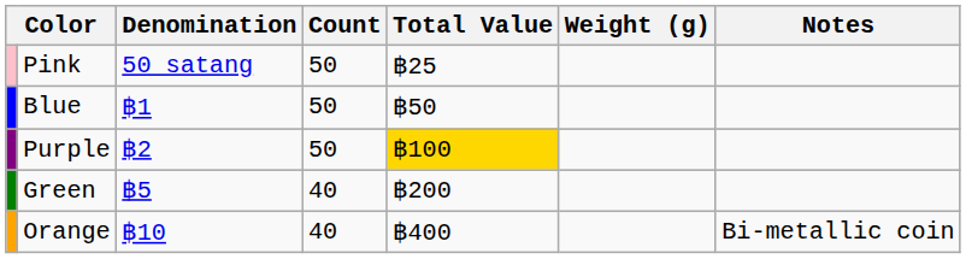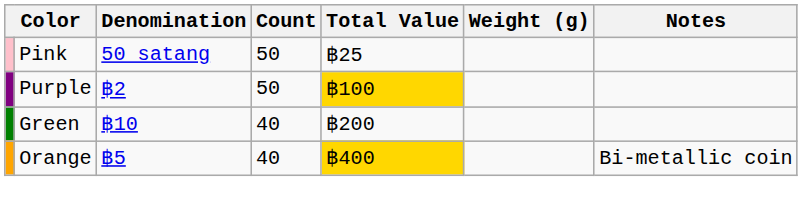- row: Blue | ฿1 | 50 | ฿50
Green | Denomination: ฿5 -> ฿10
Orange | Denomination: ฿10 -> ฿5
Orange | Total Value: no background -> gold background
